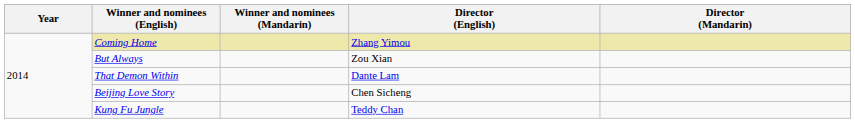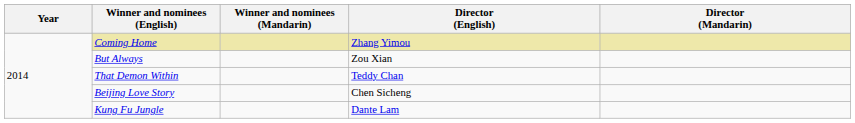That Demon Within | Director (English): Dante Lam -> Teddy Chan
Kung Fu Jungle | Director (English): Teddy Chan -> Dante Lam
